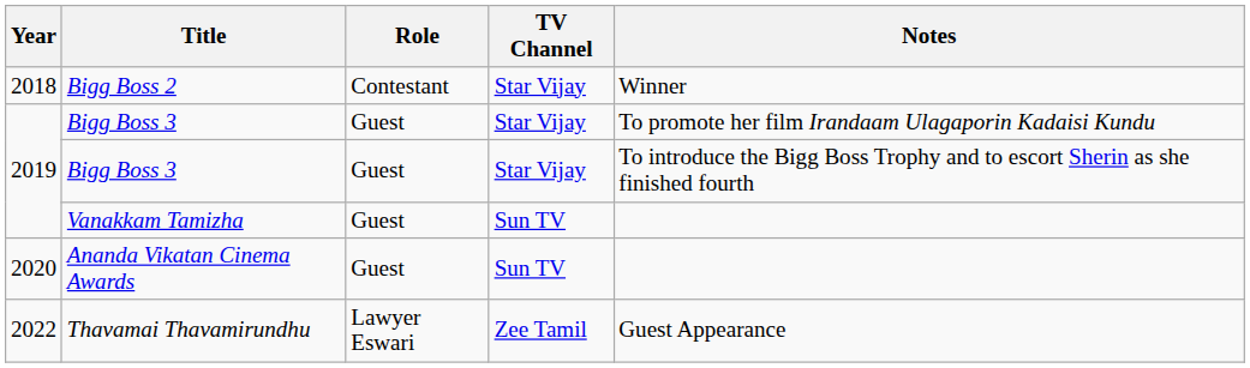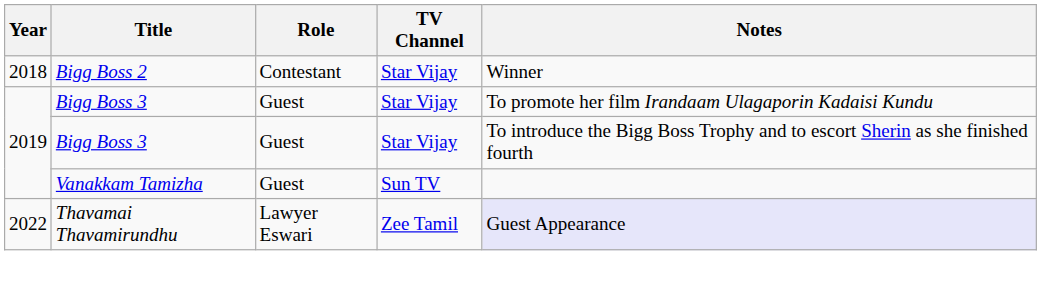- row: 2020 | Ananda Vikatan Cinema Awards | Guest | Sun TV
Thavamai Thavamirundhu | Notes: no background -> lavender background
